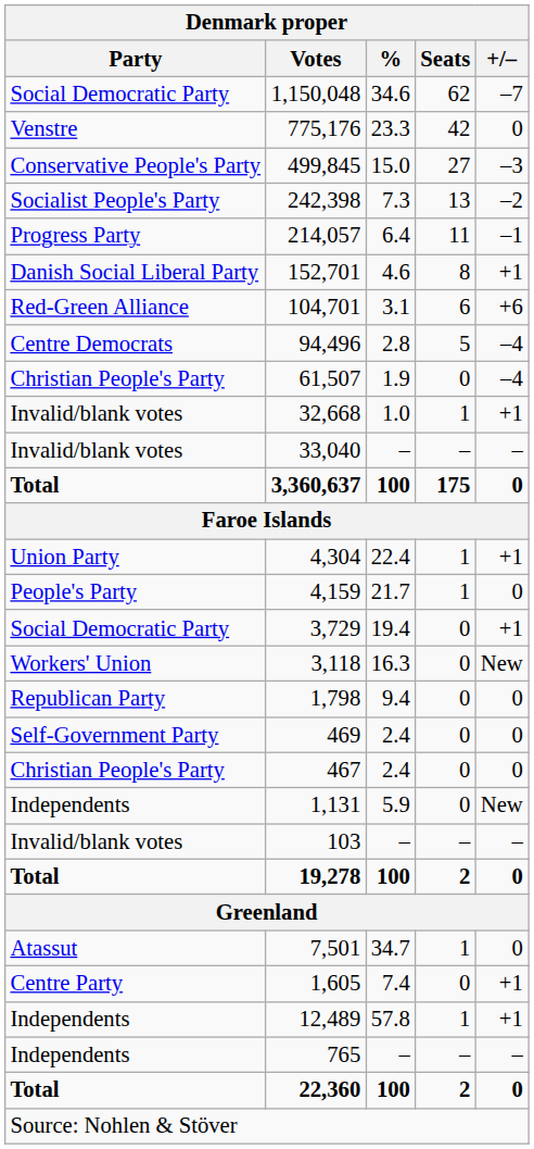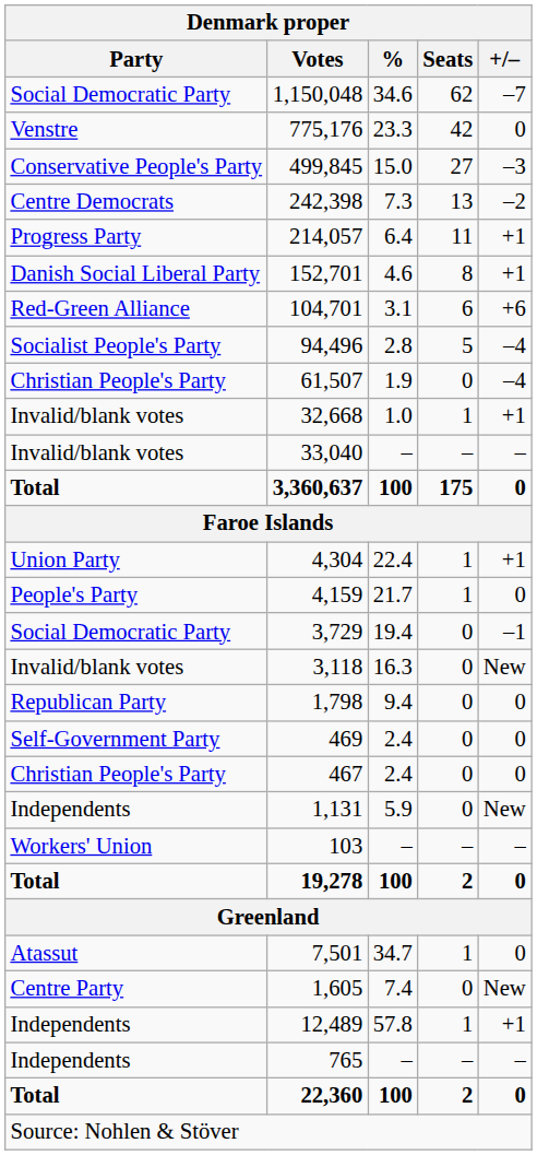242,398 | Party: Socialist People's Party -> Centre Democrats
214,057 | +/–: –1 -> +1
94,496 | Party: Centre Democrats -> Socialist People's Party
3,729 | +/–: +1 -> –1
3,118 | Party: Workers' Union -> Invalid/blank votes
103 | Party: Invalid/blank votes -> Workers' Union
1,605 | +/–: +1 -> New
